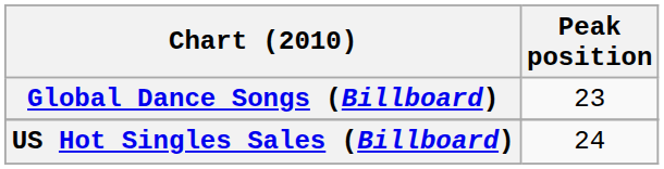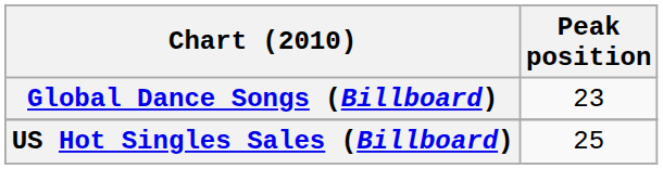US Hot Singles Sales (Billboard) | Peak position: 24 -> 25
